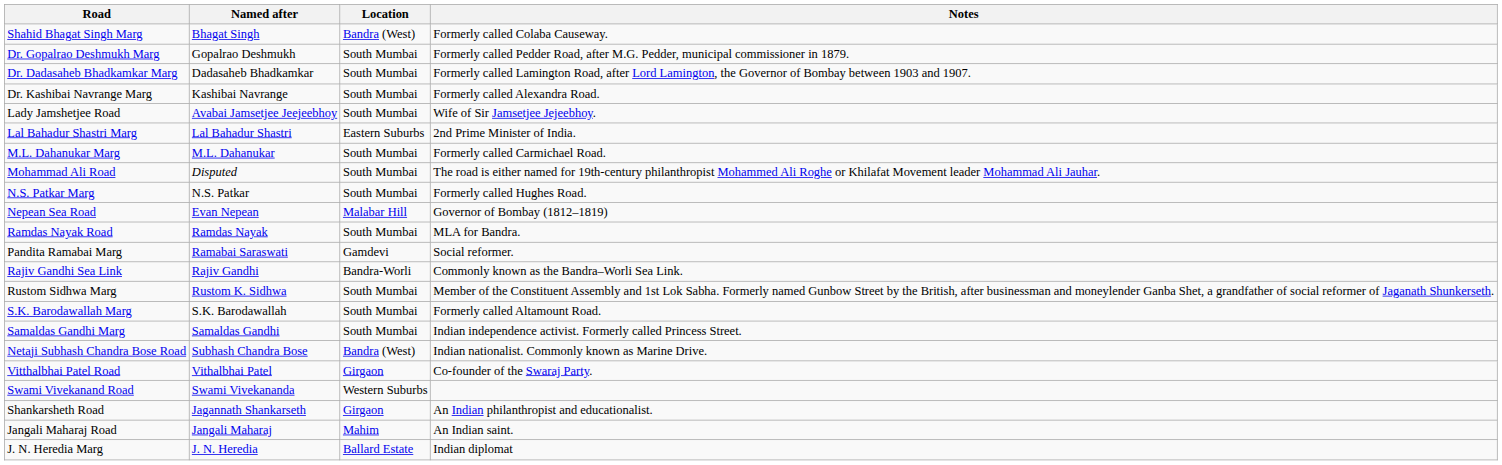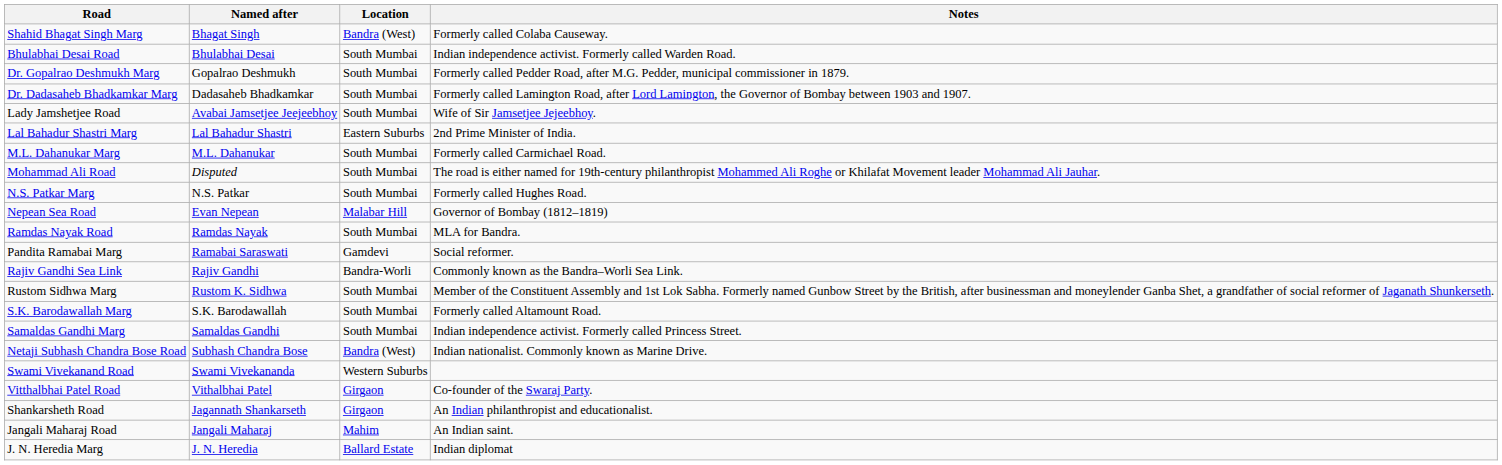+ row: Bhulabhai Desai Road | Bhulabhai Desai | South Mumbai | Indian independence activist. Formerly called Warden Road.
- row: Dr. Kashibai Navrange Marg | Kashibai Navrange | South Mumbai | Formerly called Alexandra Road.
rows swapped: Swami Vivekanand Road <-> Vitthalbhai Patel Road
